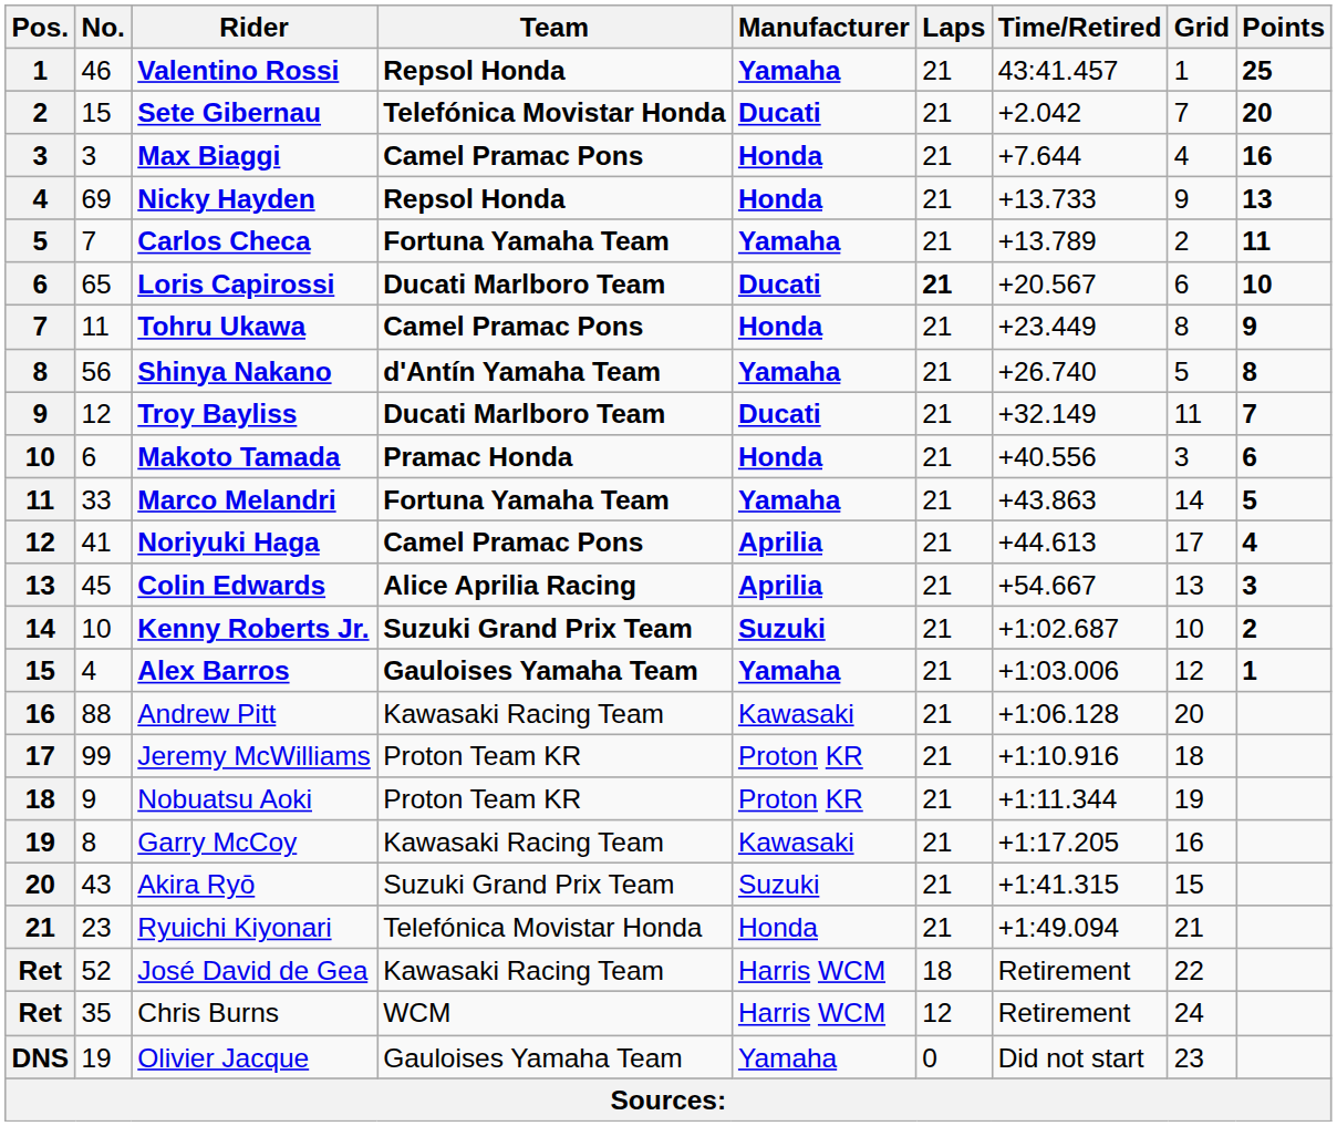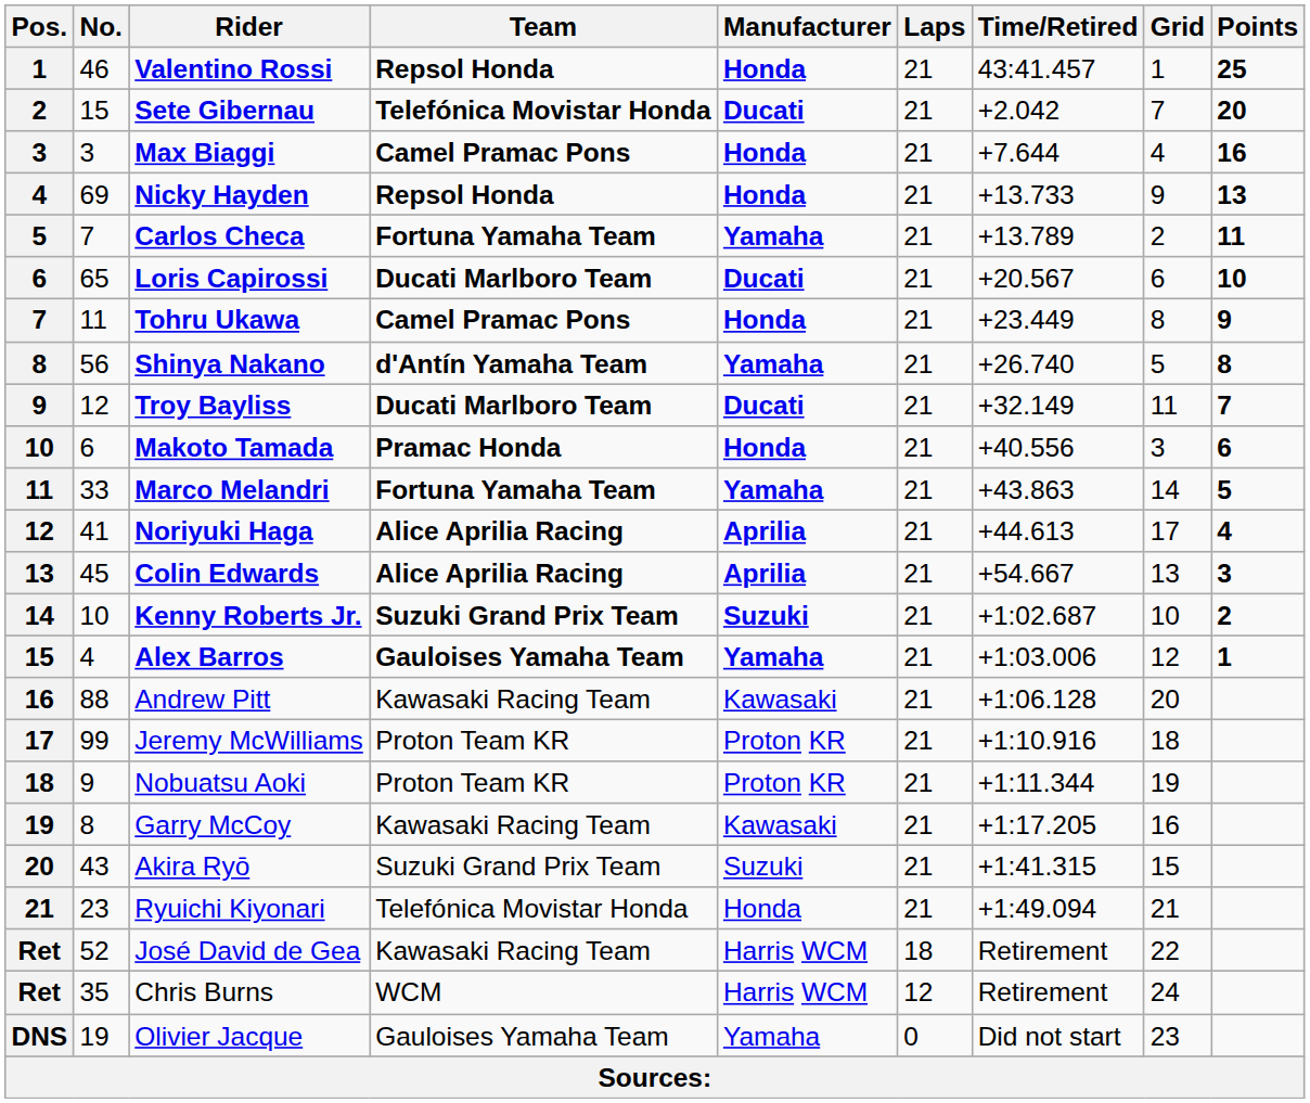Valentino Rossi | Manufacturer: Yamaha -> Honda
Loris Capirossi | Laps: bold -> normal
Noriyuki Haga | Team: Camel Pramac Pons -> Alice Aprilia Racing
